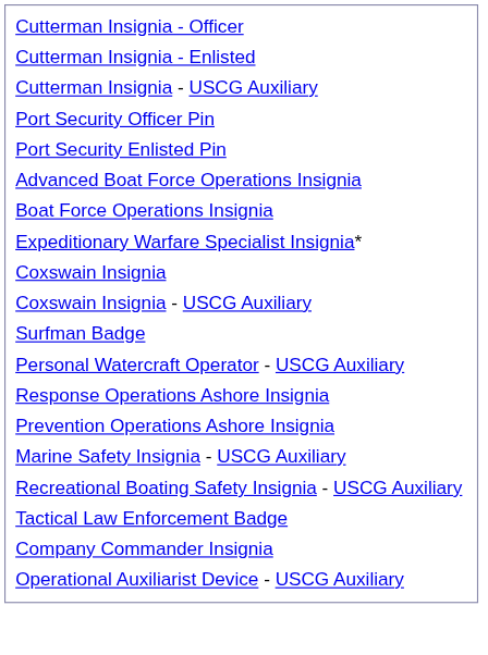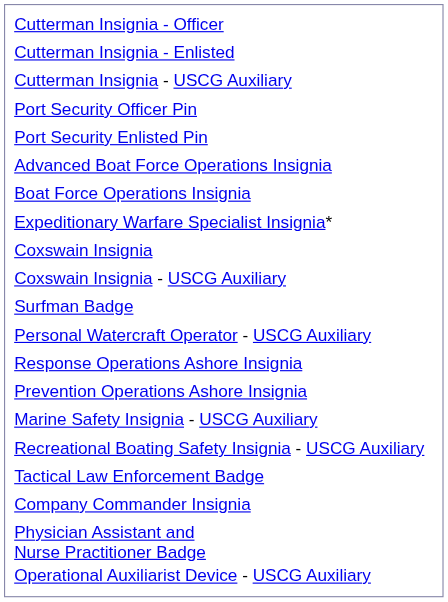+ row: Physician Assistant and Nurse Practitioner Badge
